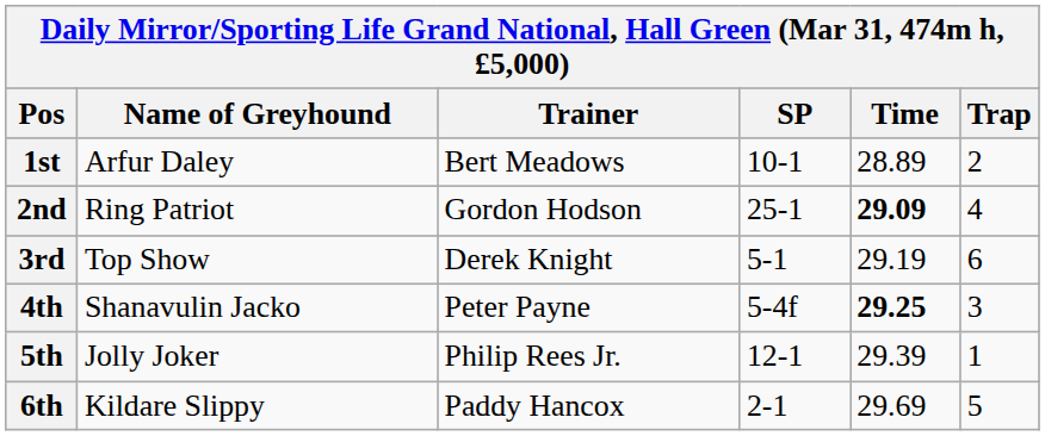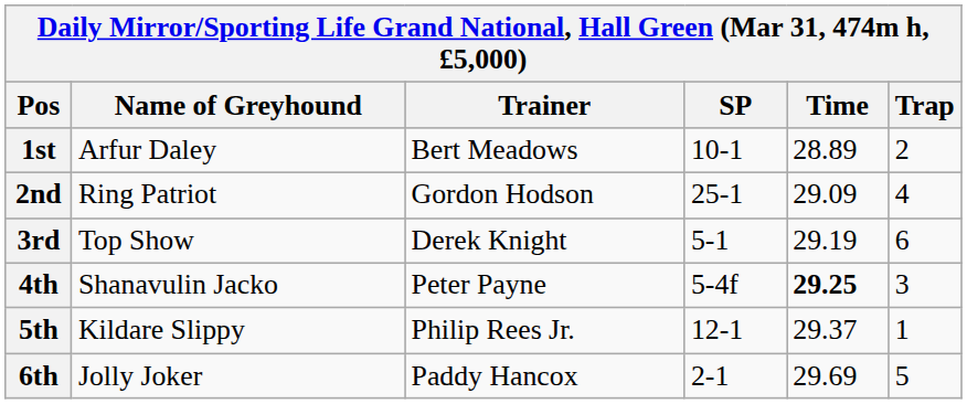2nd | Time: bold -> normal
5th | Name of Greyhound: Jolly Joker -> Kildare Slippy
5th | Time: 29.39 -> 29.37
6th | Name of Greyhound: Kildare Slippy -> Jolly Joker
